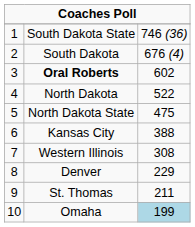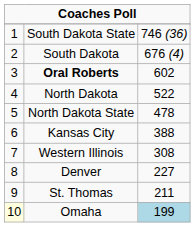North Dakota State | column 3: 475 -> 478
Denver | column 3: 229 -> 227
Omaha | column 1: no background -> lightyellow background
